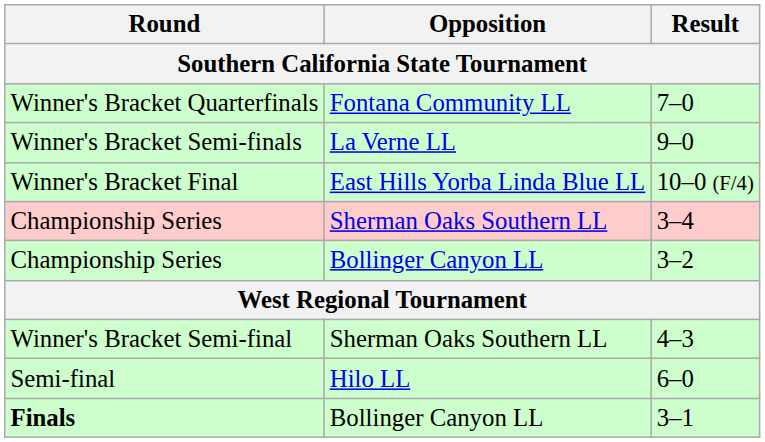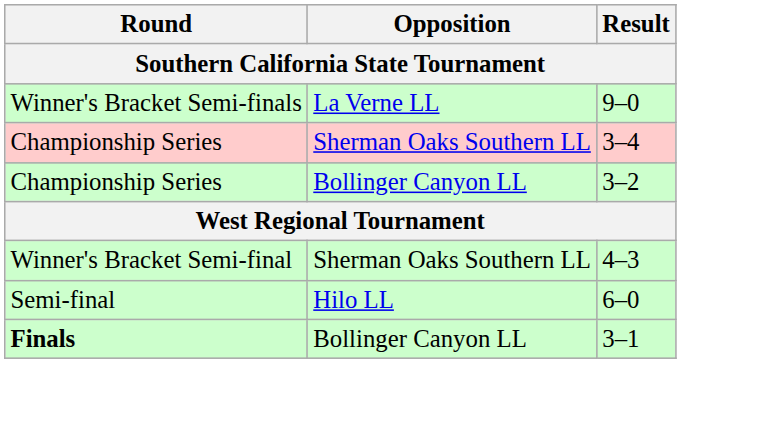- row: Winner's Bracket Quarterfinals | Fontana Community LL | 7–0
- row: Winner's Bracket Final | East Hills Yorba Linda Blue LL | 10–0 (F/4)
